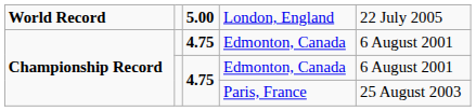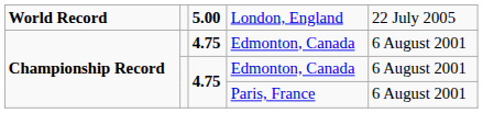Paris, France | column 5: 25 August 2003 -> 6 August 2001
